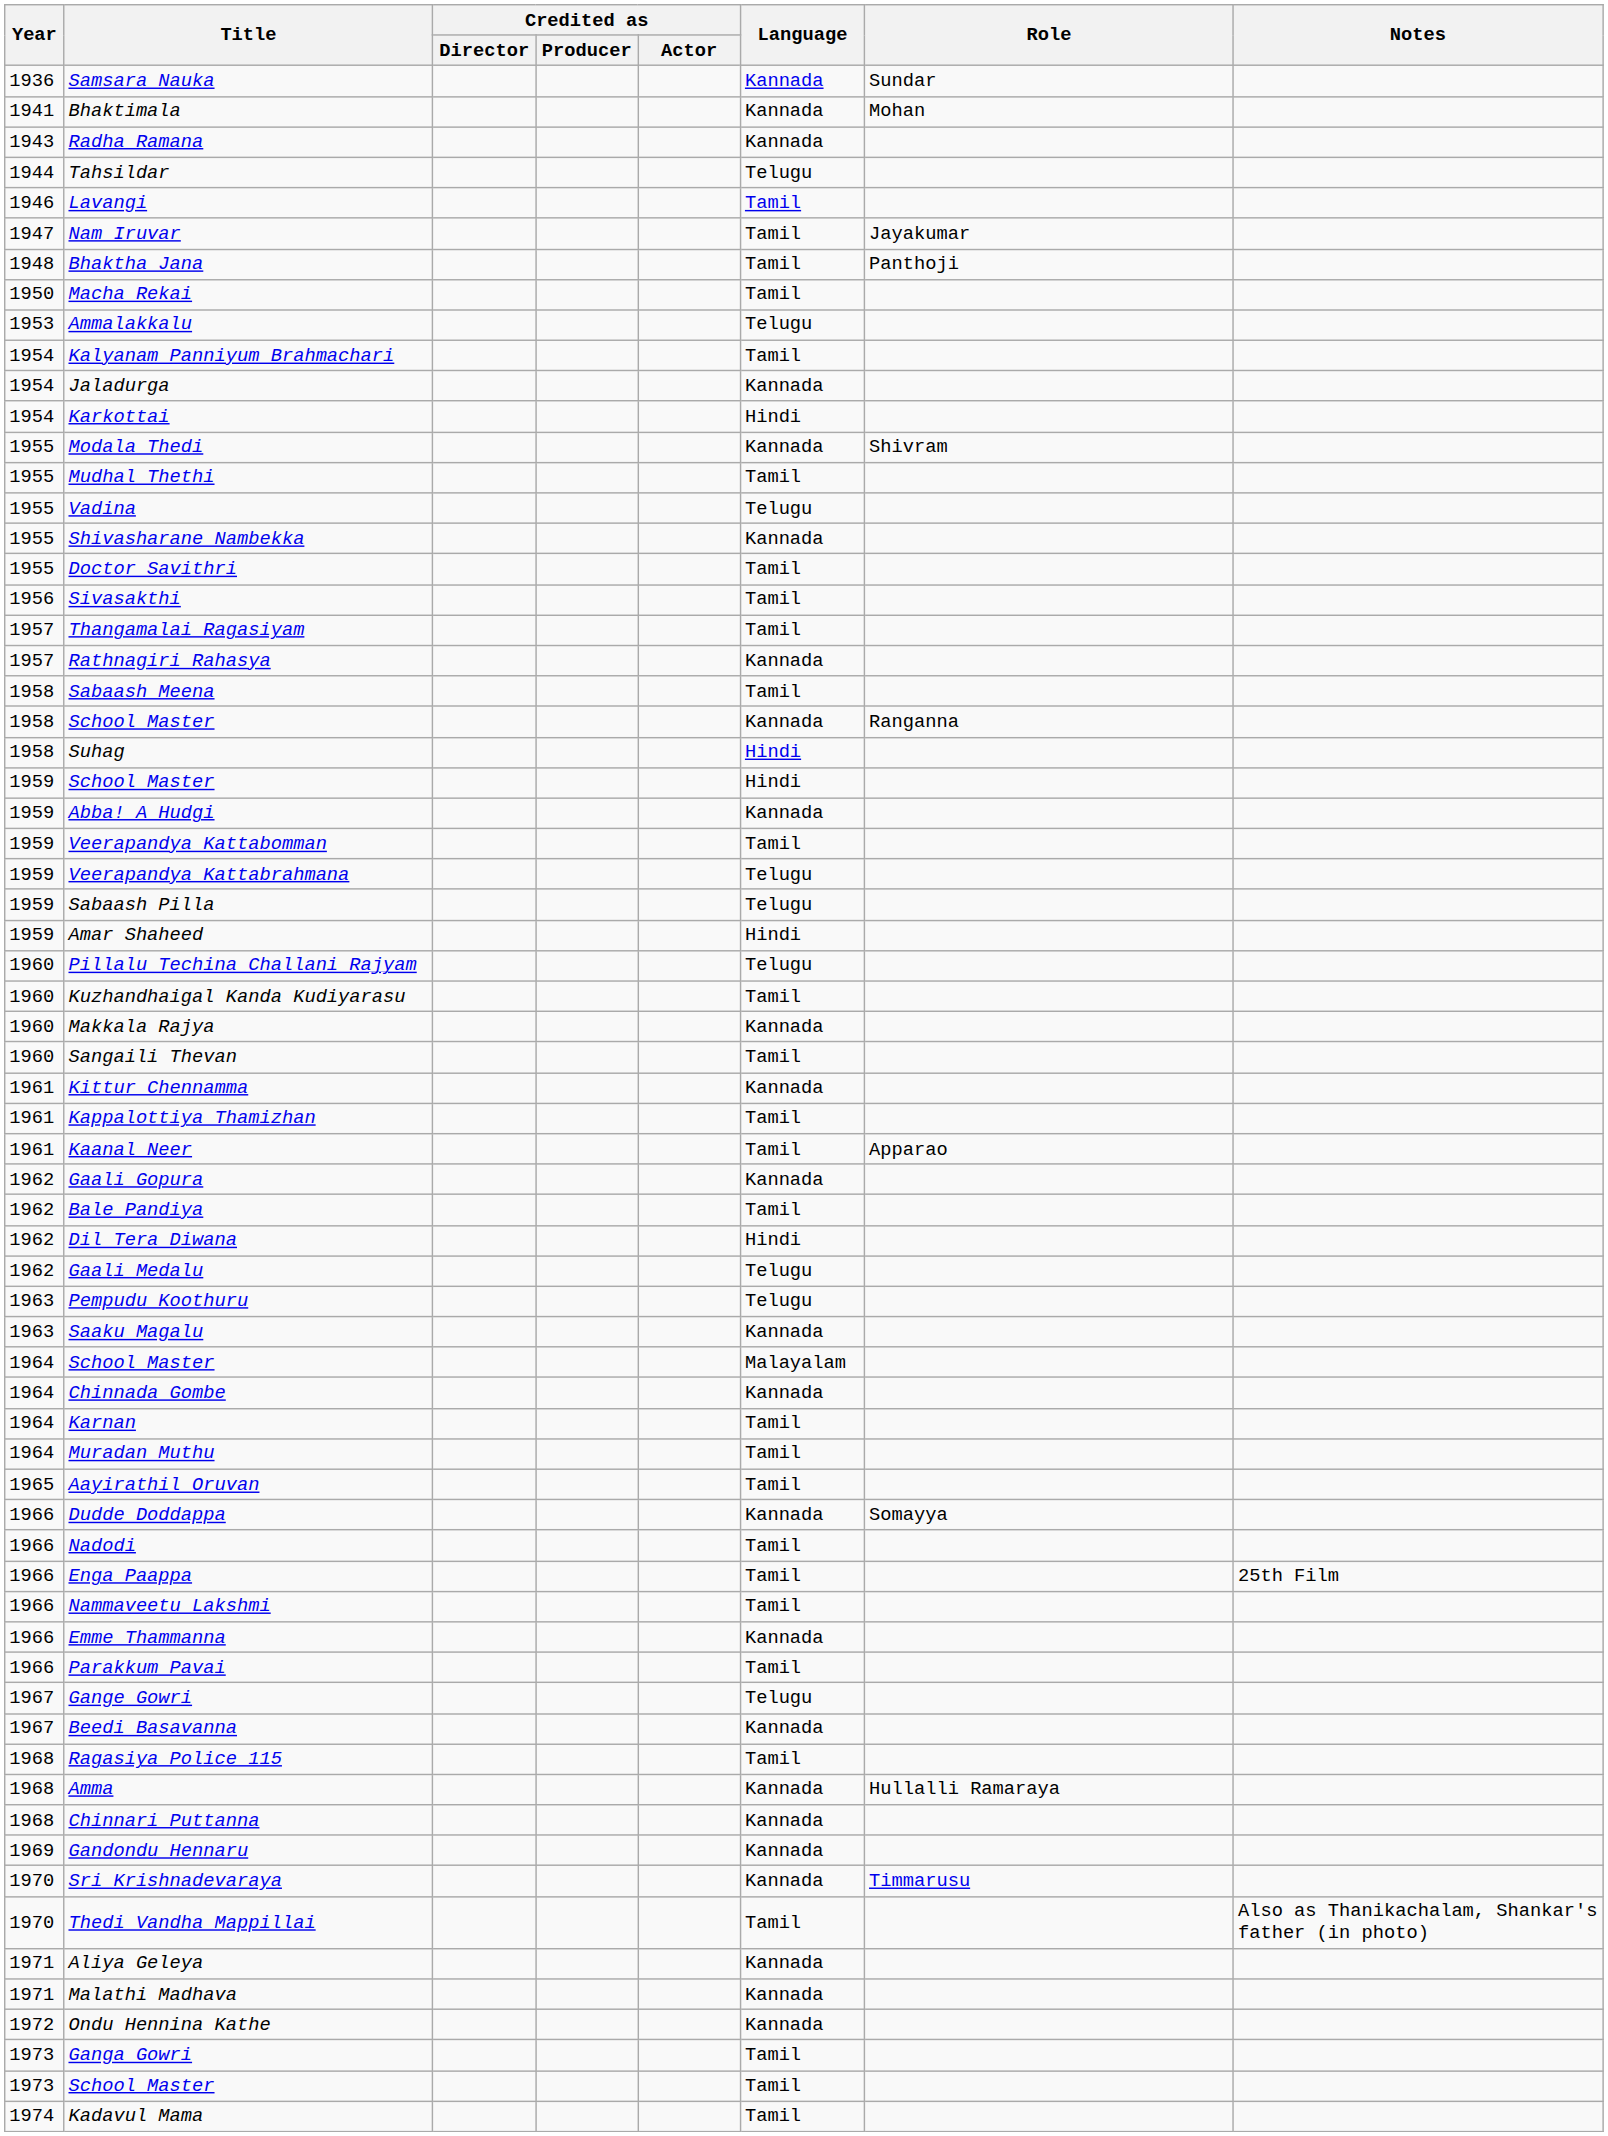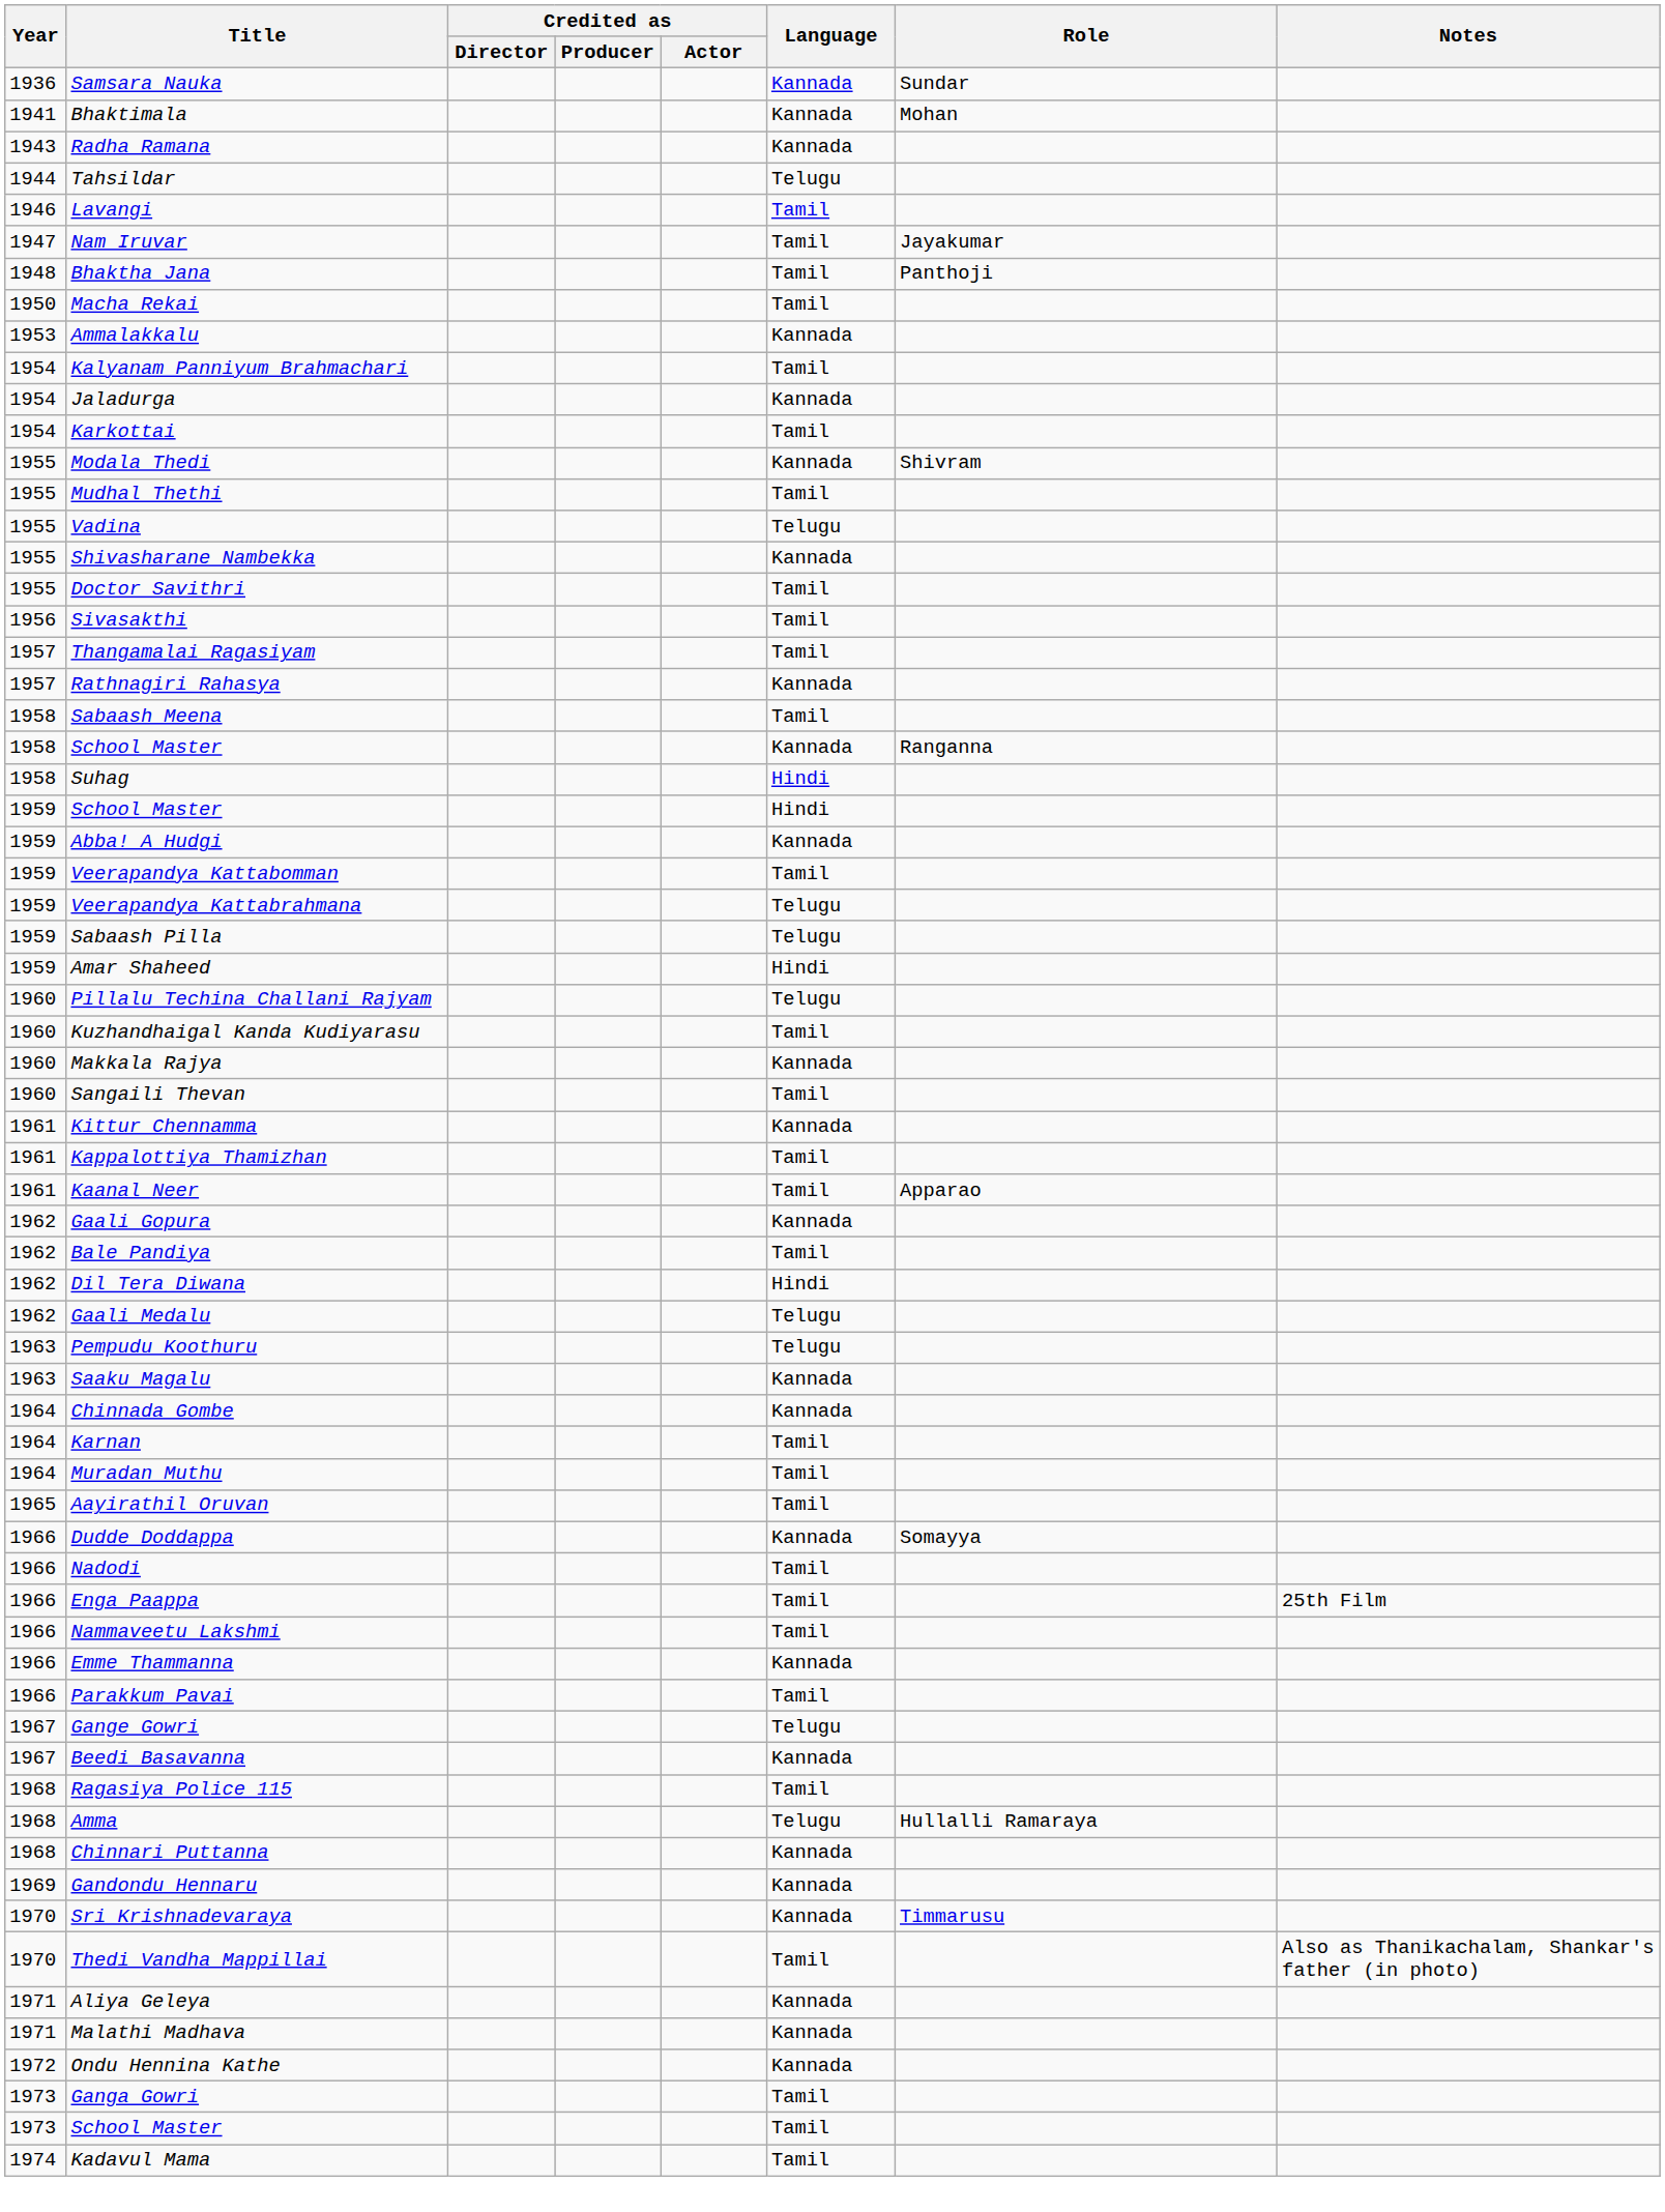Ammalakkalu | Language: Telugu -> Kannada
Karkottai | Language: Hindi -> Tamil
- row: 1964 | School Master | Malayalam
Amma | Language: Kannada -> Telugu
